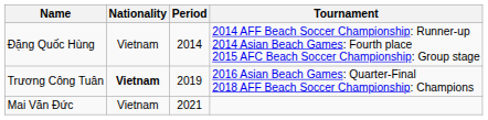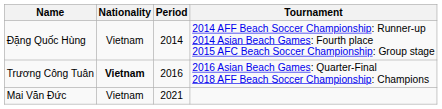Trương Công Tuân | Period: 2019 -> 2016
